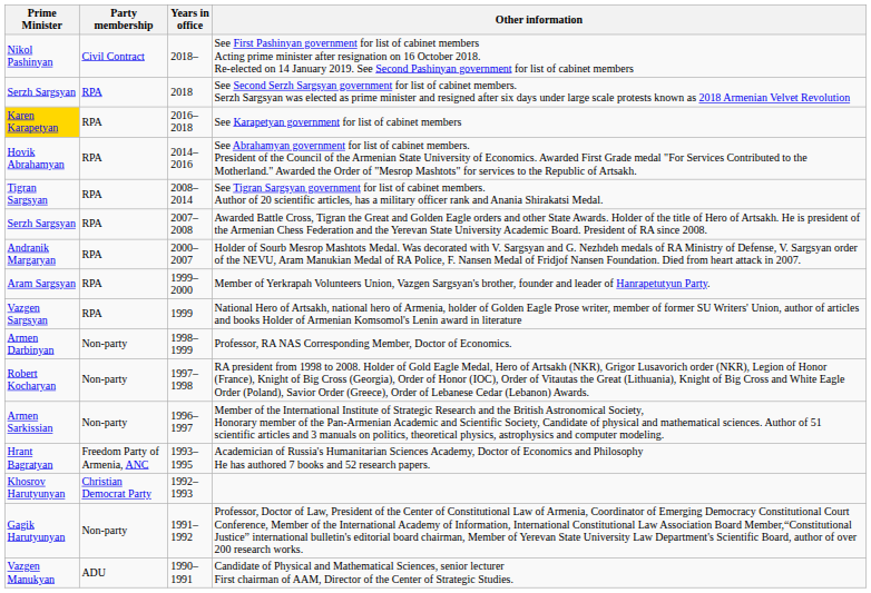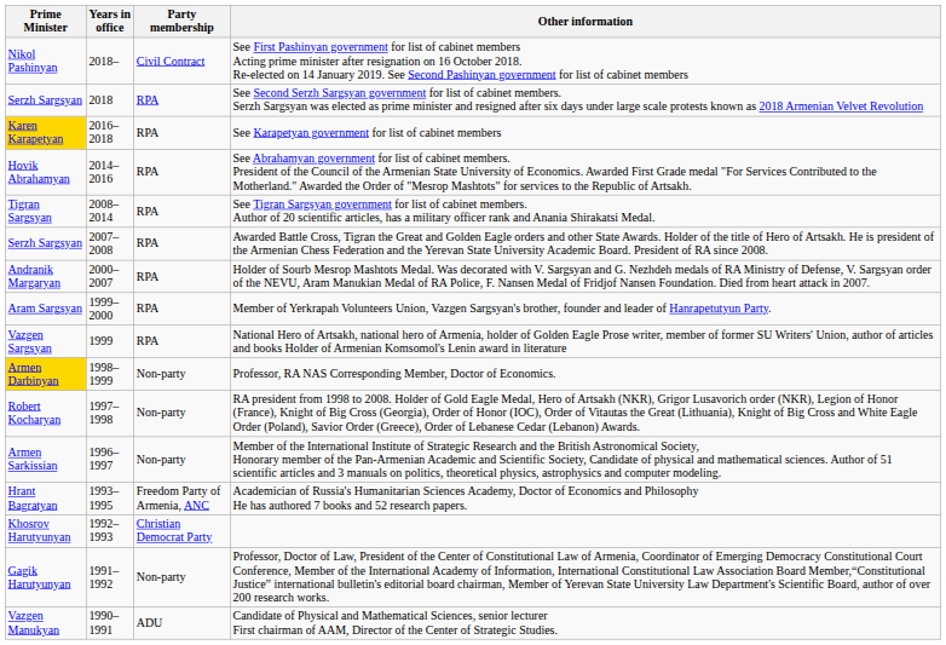columns swapped: Years in office <-> Party membership
Professor, RA NAS Corresponding Member, Doctor of Economics. | Prime Minister: no background -> gold background
